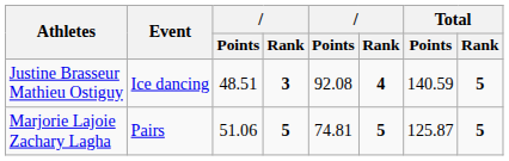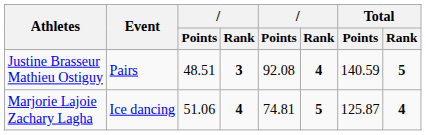Justine Brasseur Mathieu Ostiguy | Event: Ice dancing -> Pairs
Marjorie Lajoie Zachary Lagha | Event: Pairs -> Ice dancing
Marjorie Lajoie Zachary Lagha | column 4: 5 -> 4
Marjorie Lajoie Zachary Lagha | Total / Rank: 5 -> 4
